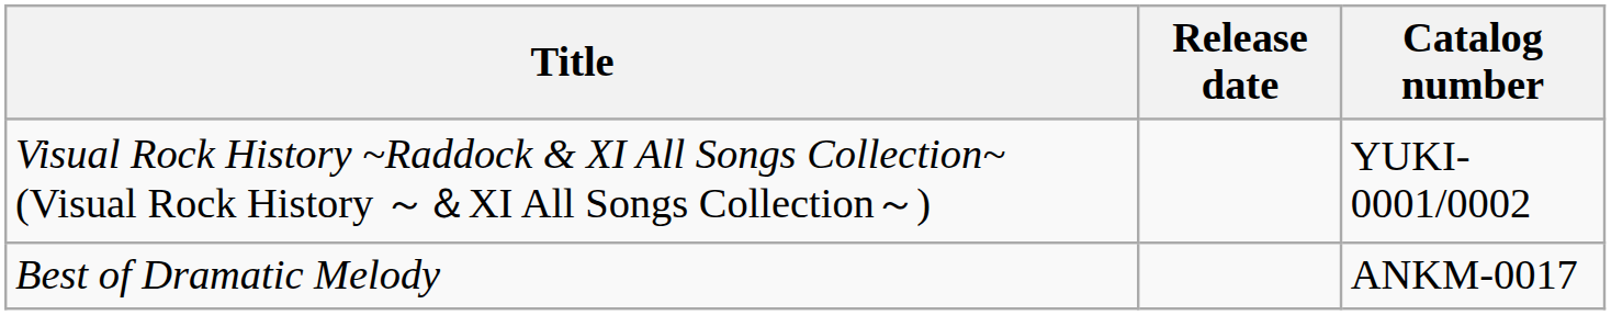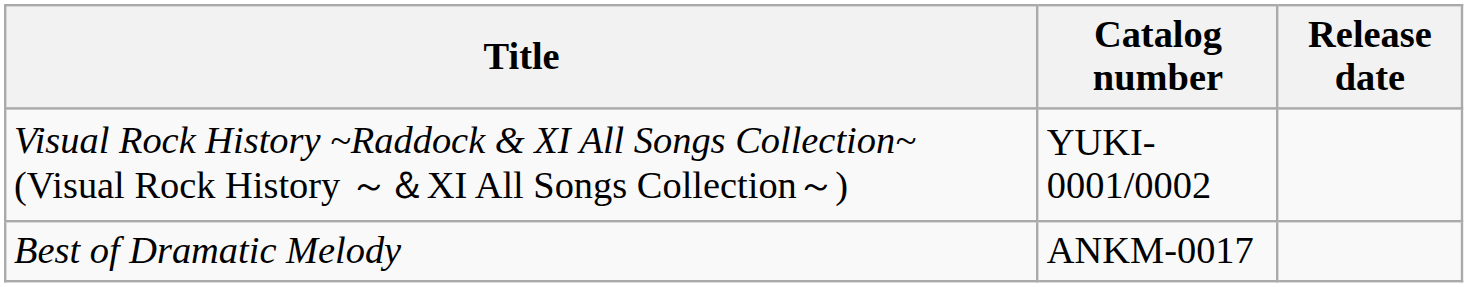columns swapped: Release date <-> Catalog number
